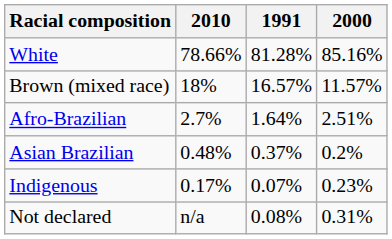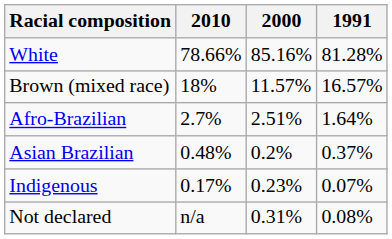columns swapped: 2000 <-> 1991
